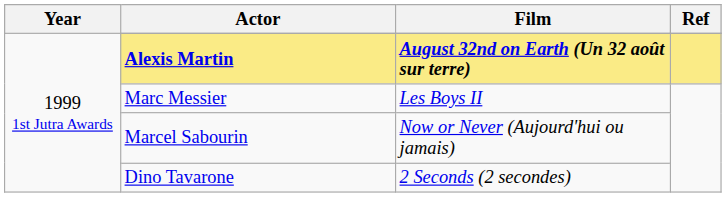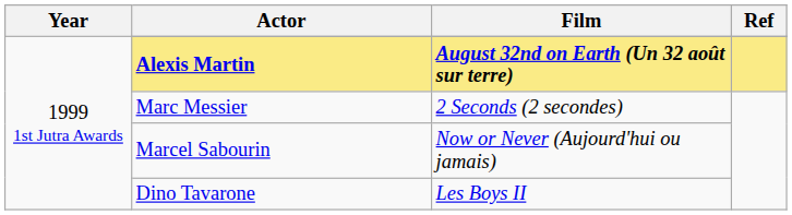Marc Messier | Film: Les Boys II -> 2 Seconds (2 secondes)
Dino Tavarone | Film: 2 Seconds (2 secondes) -> Les Boys II
